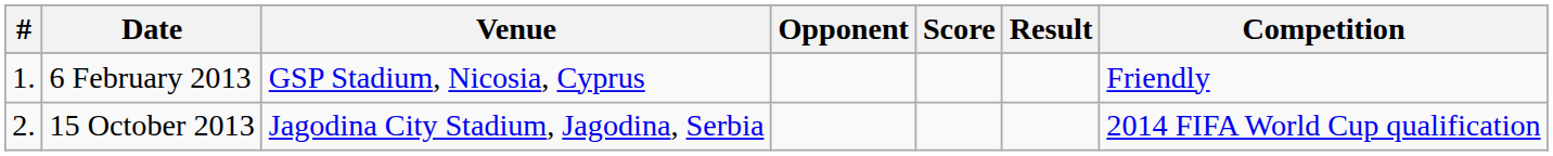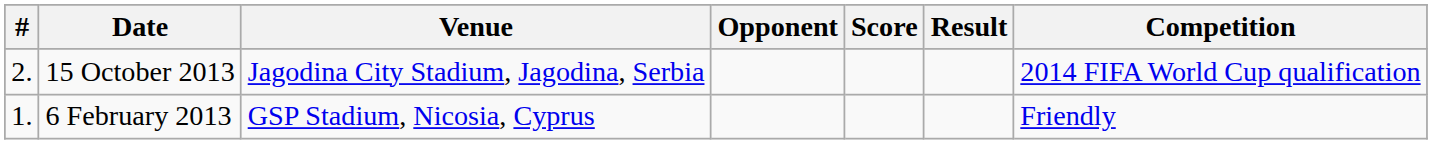rows swapped: 6 February 2013 <-> 15 October 2013
